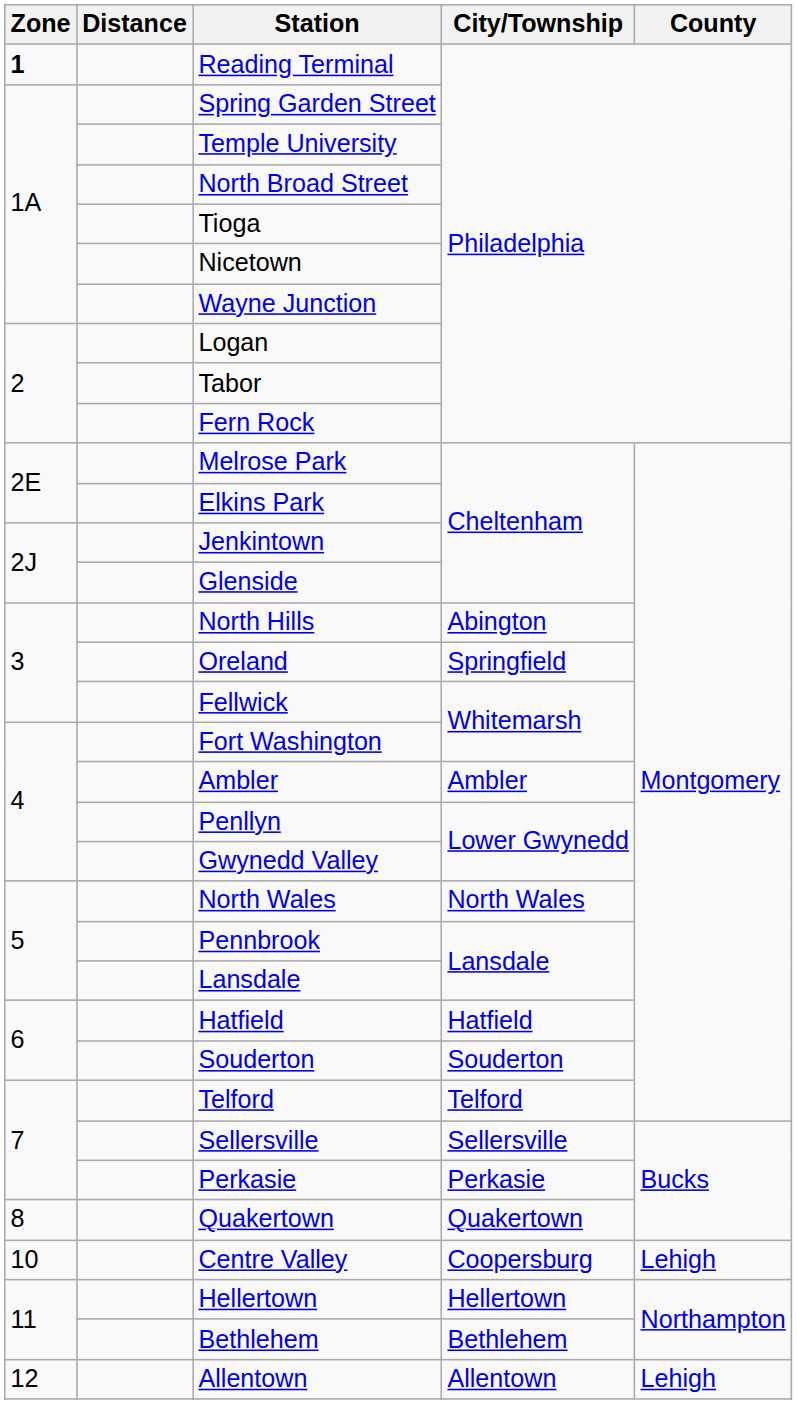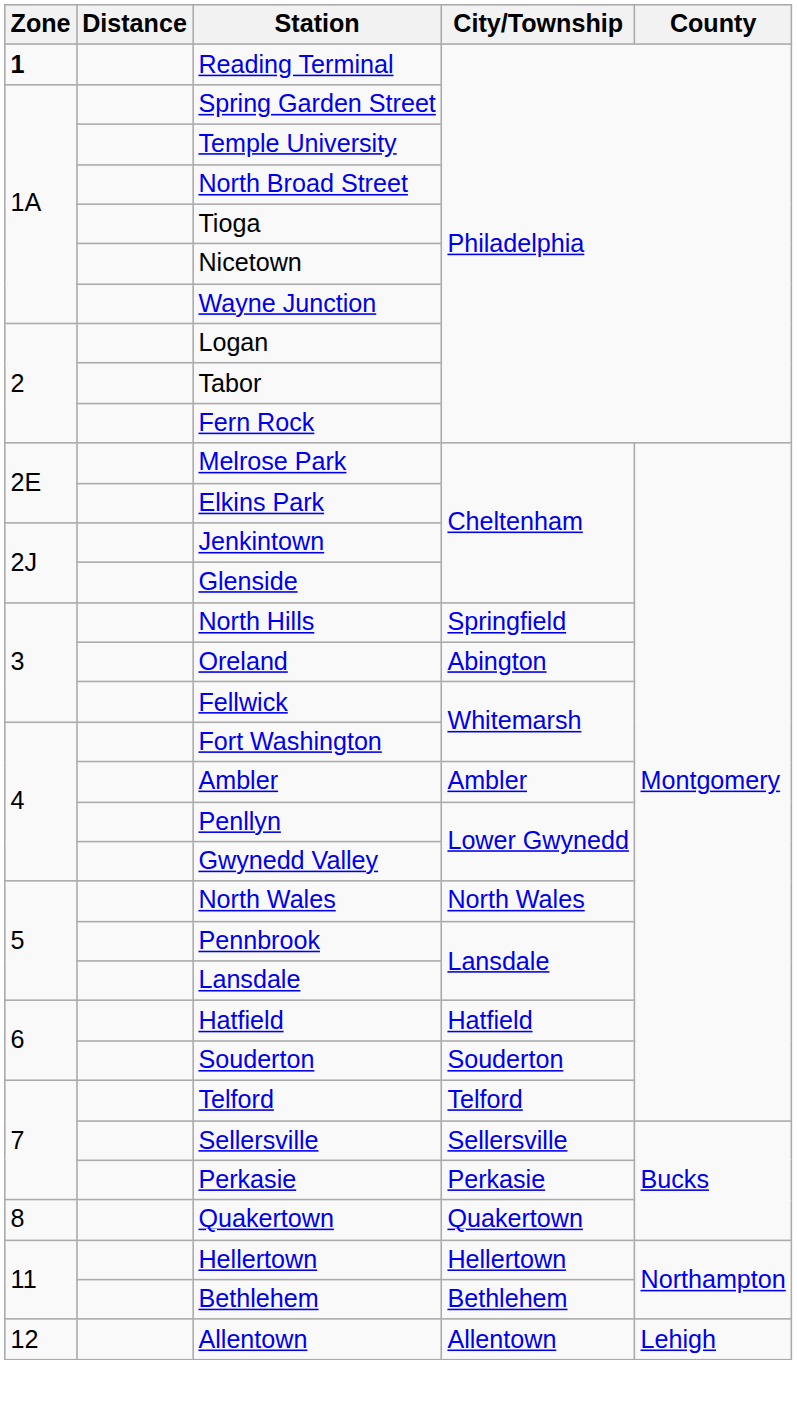North Hills | City/Township: Abington -> Springfield
Oreland | City/Township: Springfield -> Abington
- row: 10 | Centre Valley | Coopersburg | Lehigh
